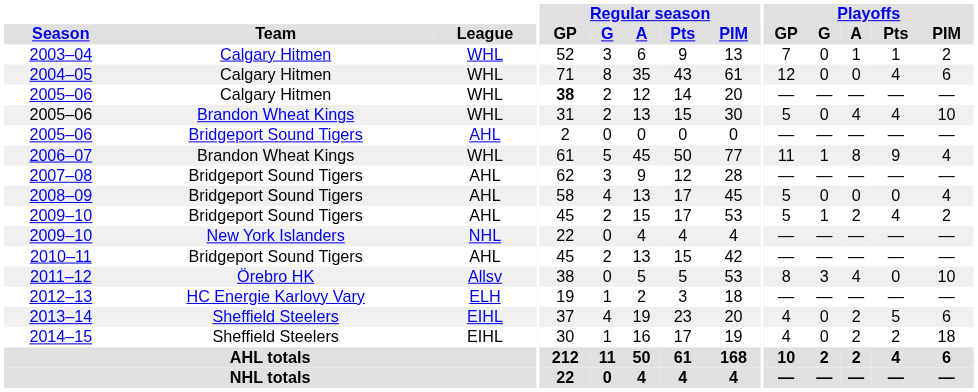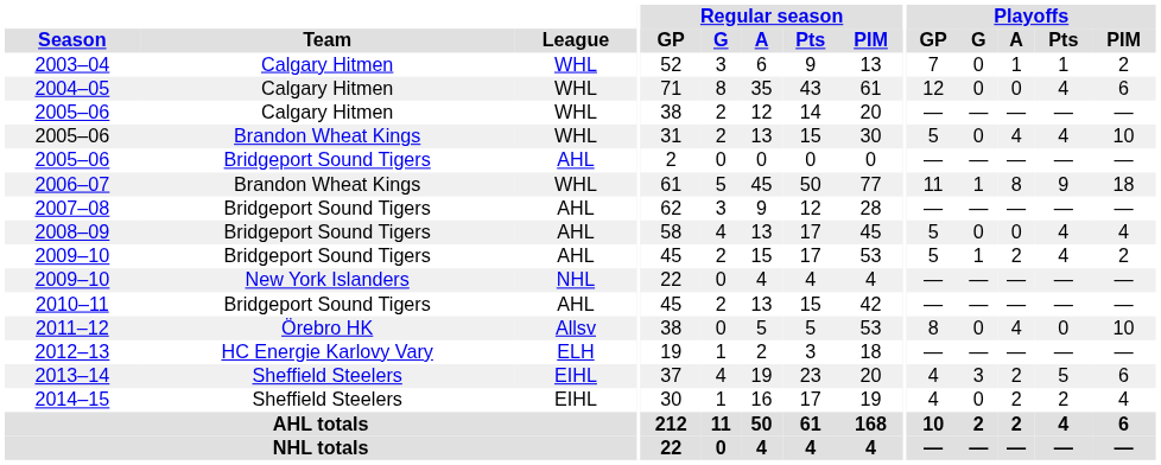2005–06 / Calgary Hitmen | Regular season / GP: bold -> normal
2006–07 | Playoffs / PIM: 4 -> 18
2008–09 | Playoffs / Pts: 0 -> 4
2011–12 | Playoffs / G: 3 -> 0
2013–14 | Playoffs / G: 0 -> 3
2014–15 | Playoffs / PIM: 18 -> 4
